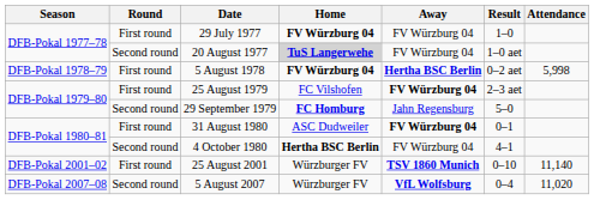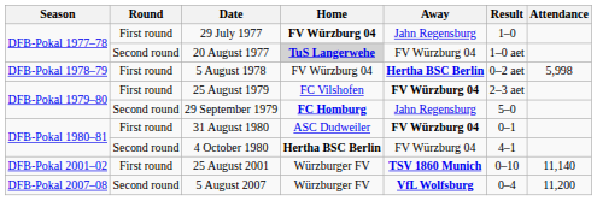29 July 1977 | Away: FV Würzburg 04 -> Jahn Regensburg
5 August 1978 | Home: bold -> normal
5 August 2007 | Attendance: 11,020 -> 11,200
